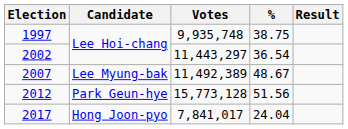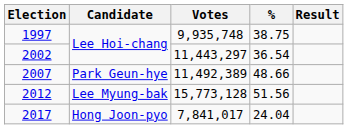2007 | Candidate: Lee Myung-bak -> Park Geun-hye
2007 | %: 48.67 -> 48.66
2012 | Candidate: Park Geun-hye -> Lee Myung-bak
